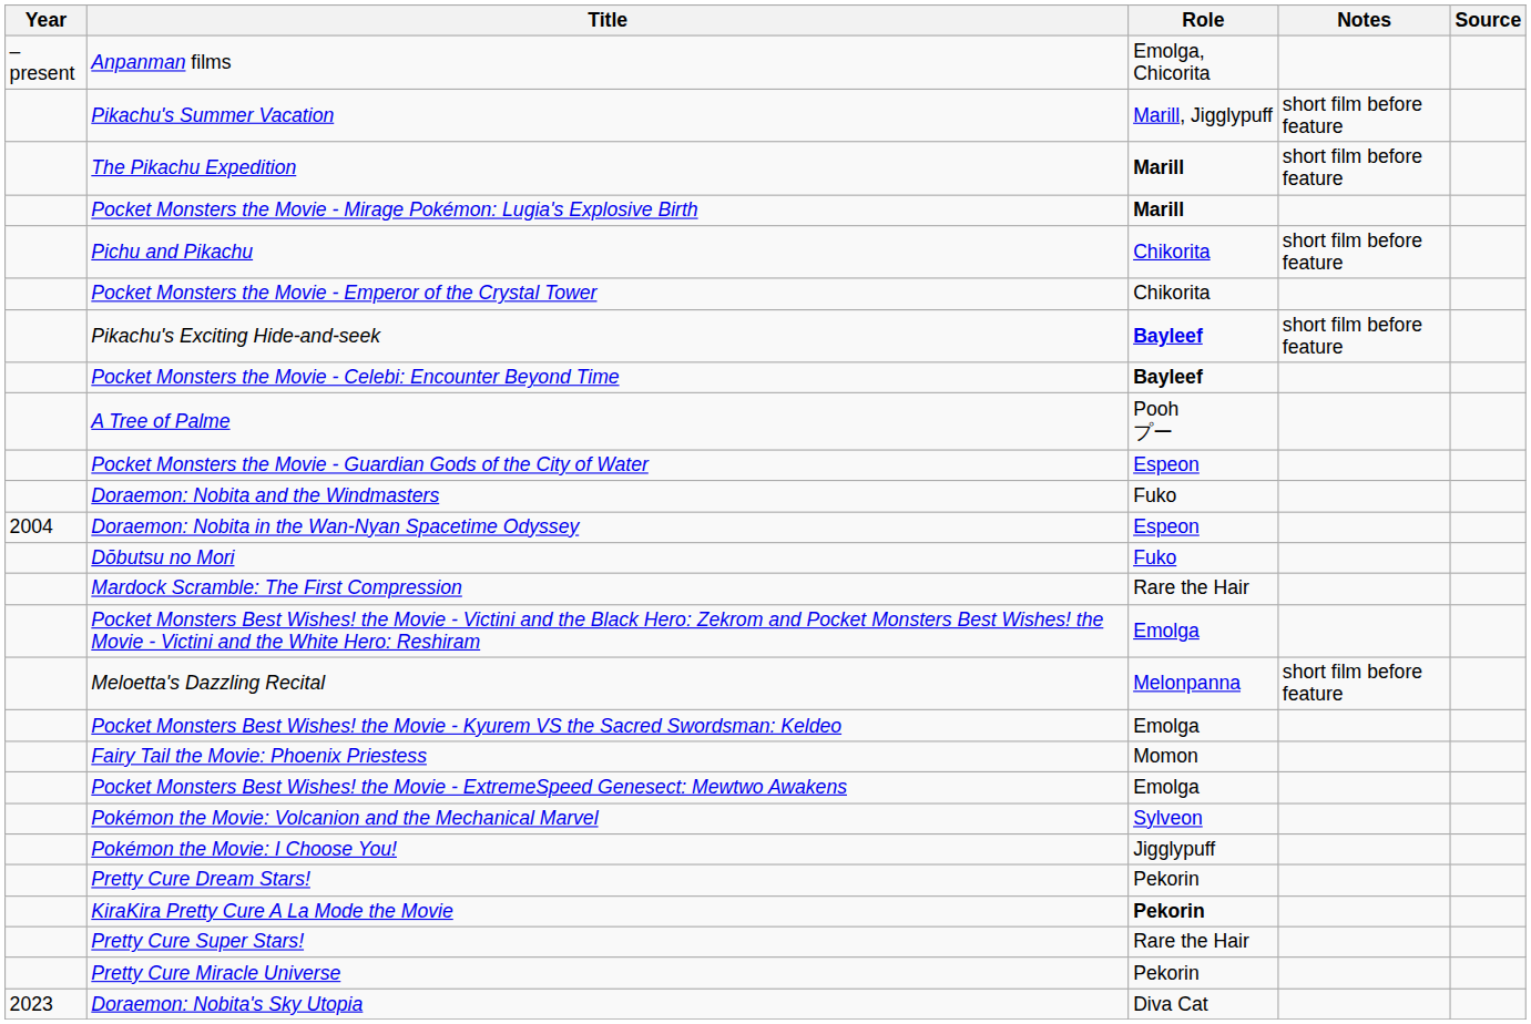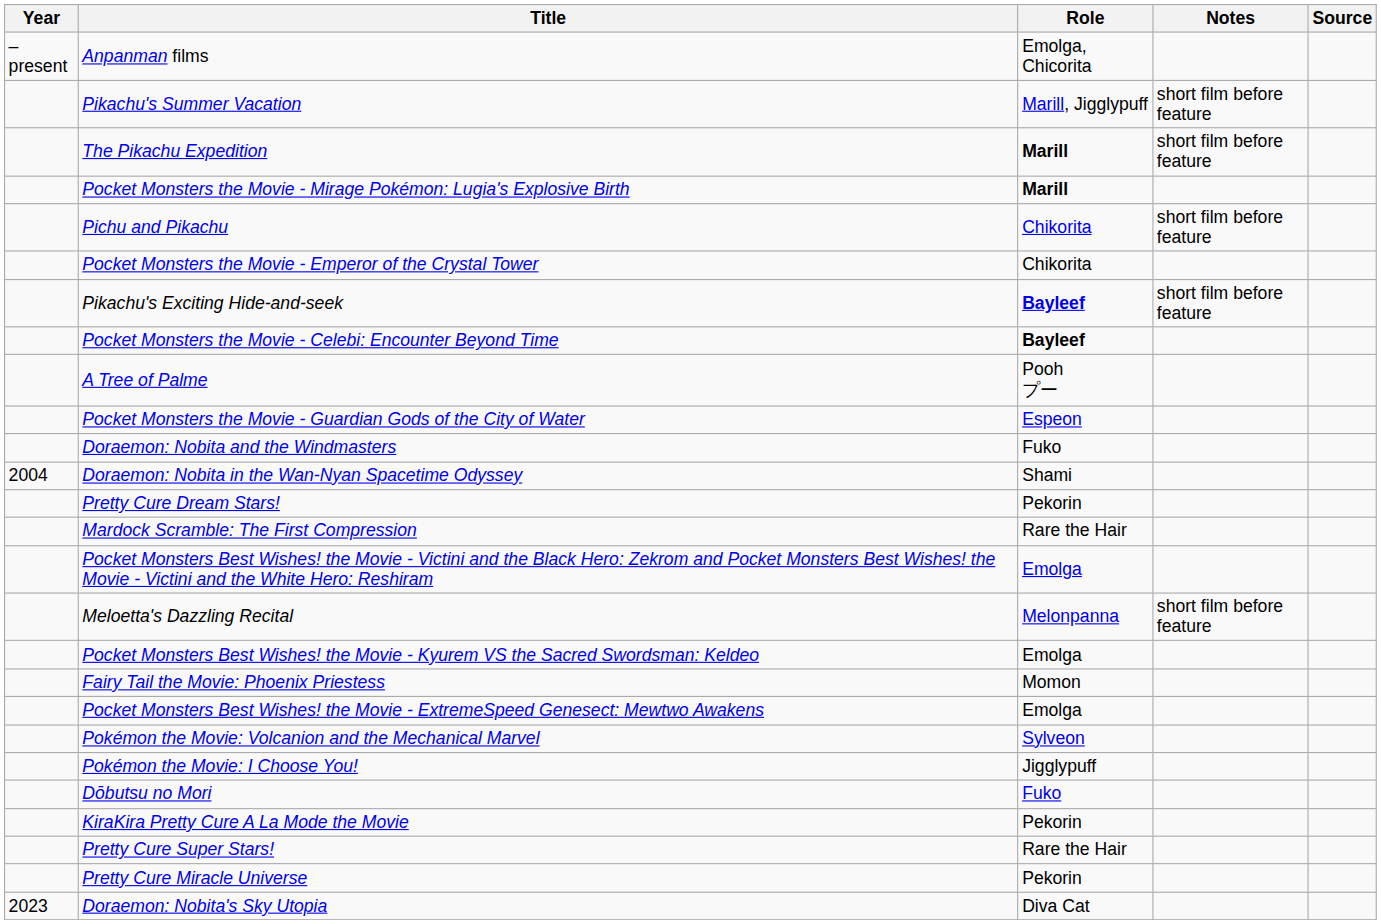Doraemon: Nobita in the Wan-Nyan Spacetime Odyssey | Role: Espeon -> Shami
rows swapped: Dōbutsu no Mori <-> Pretty Cure Dream Stars!
KiraKira Pretty Cure A La Mode the Movie | Role: bold -> normal
